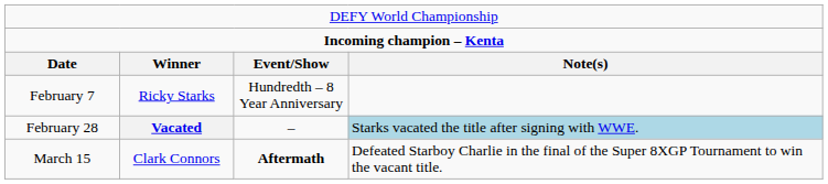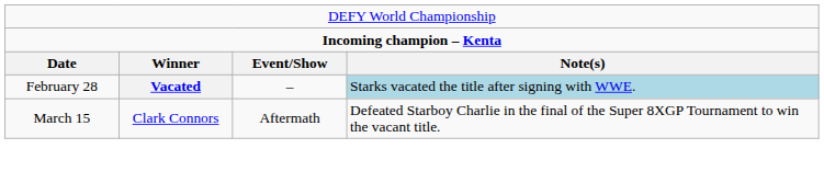- row: February 7 | Ricky Starks | Hundredth – 8 Year Anniversary
March 15 | column 3: bold -> normal
